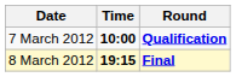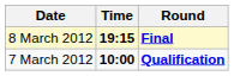rows swapped: 7 March 2012 <-> 8 March 2012
